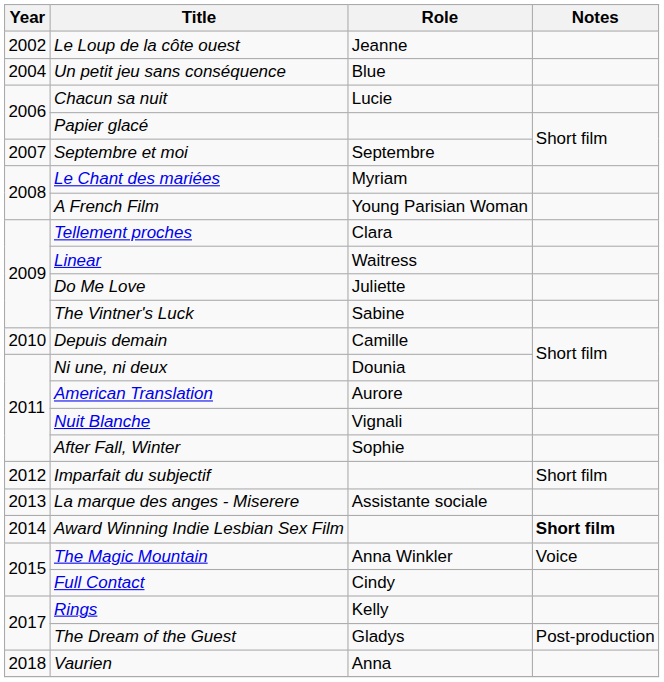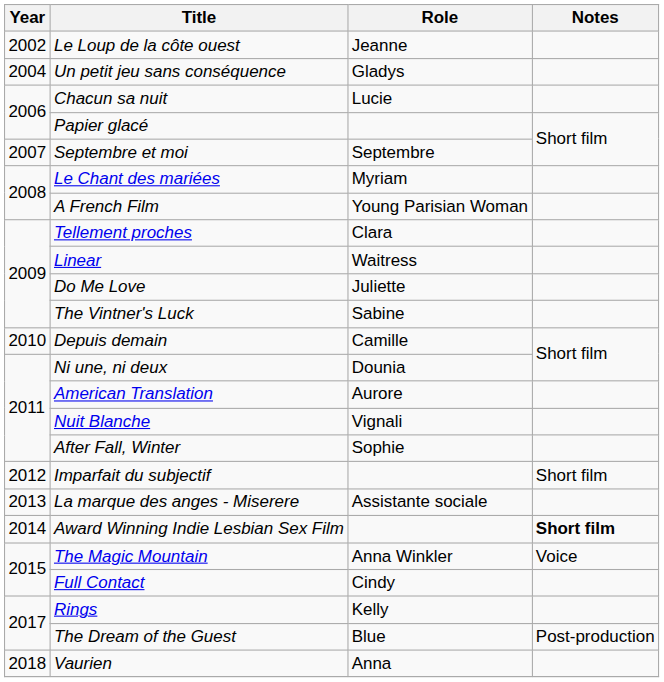Un petit jeu sans conséquence | Role: Blue -> Gladys
The Dream of the Guest | Role: Gladys -> Blue
